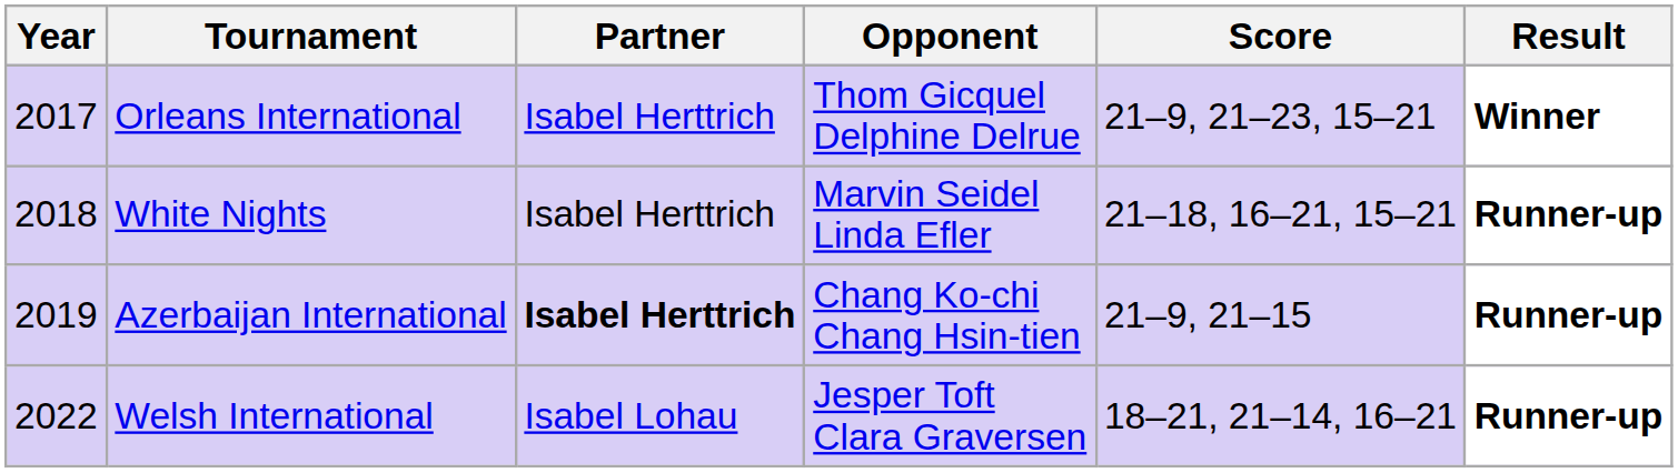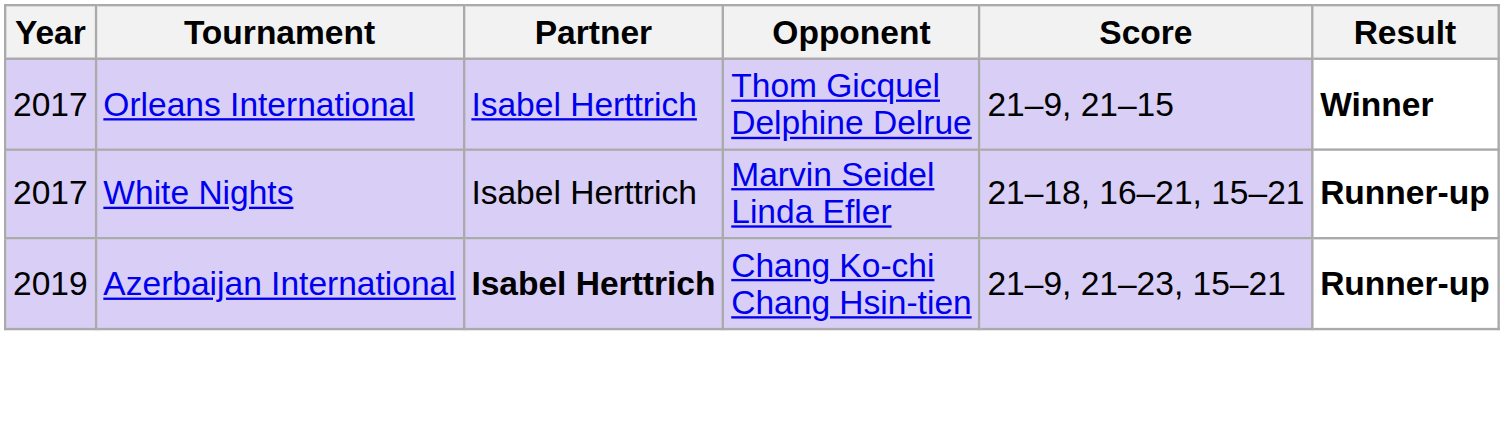Orleans International | Score: 21–9, 21–23, 15–21 -> 21–9, 21–15
White Nights | Year: 2018 -> 2017
Azerbaijan International | Score: 21–9, 21–15 -> 21–9, 21–23, 15–21
- row: 2022 | Welsh International | Isabel Lohau | Jesper Toft Clara Graversen | 18–21, 21–14, 16–21 | Runner-up
